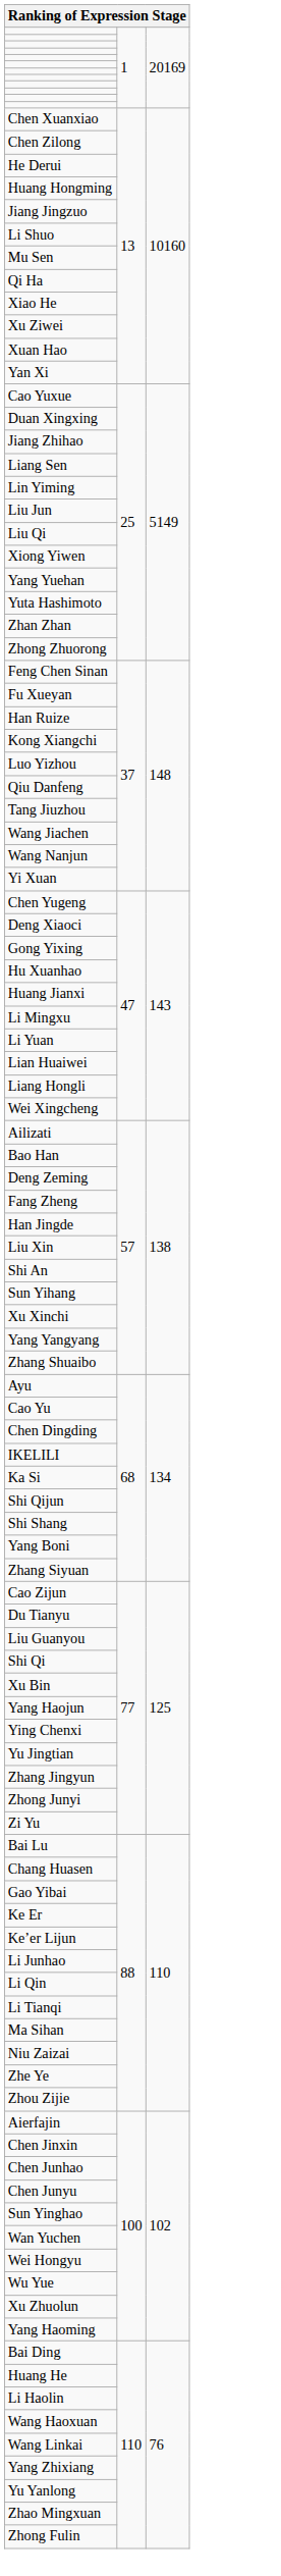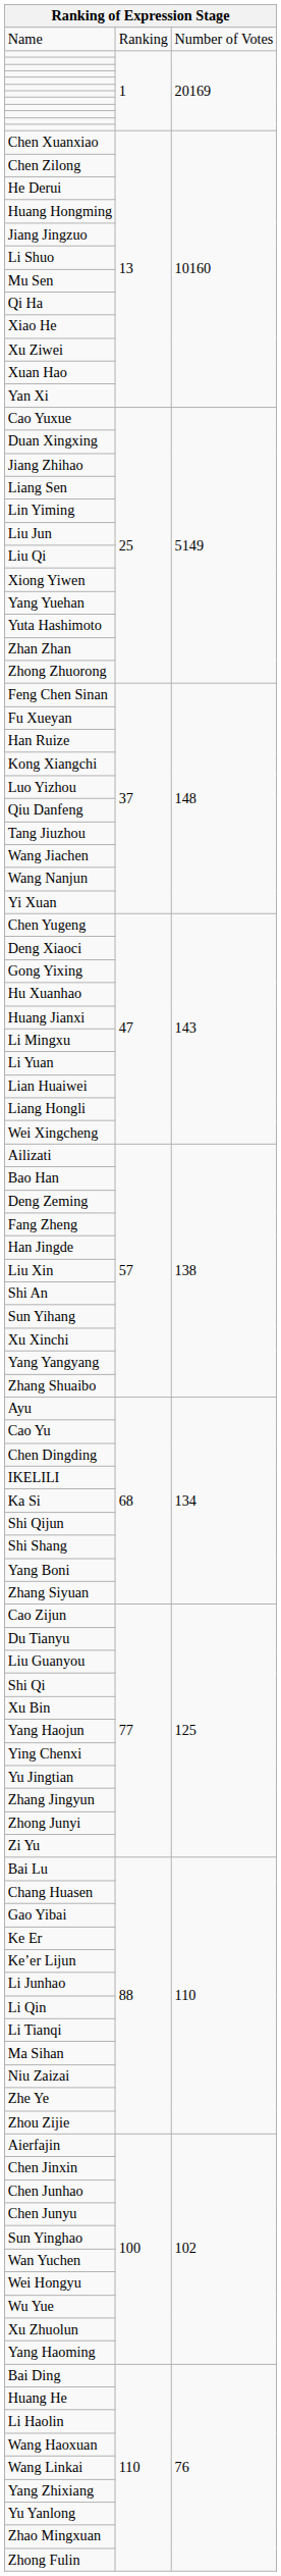+ row: Name | Ranking | Number of Votes
